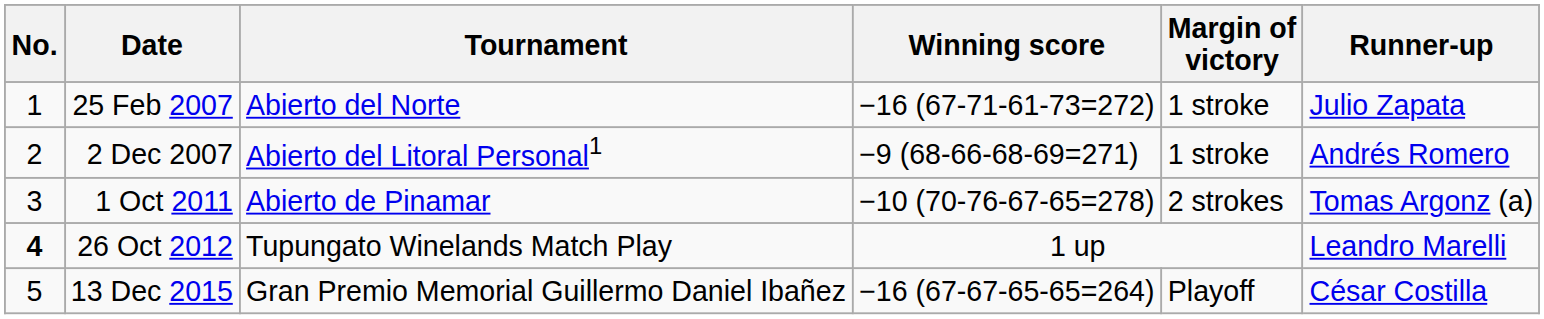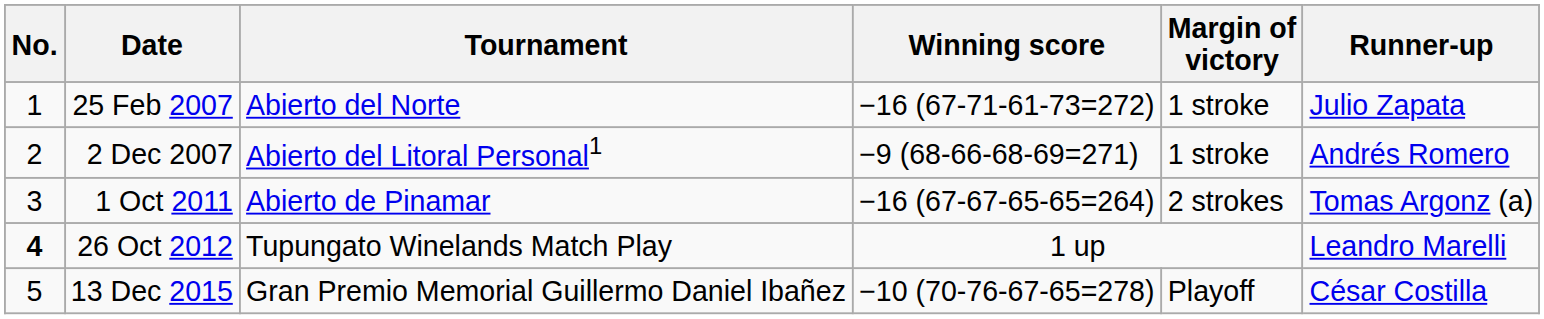1 Oct 2011 | Winning score: −10 (70-76-67-65=278) -> −16 (67-67-65-65=264)
13 Dec 2015 | Winning score: −16 (67-67-65-65=264) -> −10 (70-76-67-65=278)
